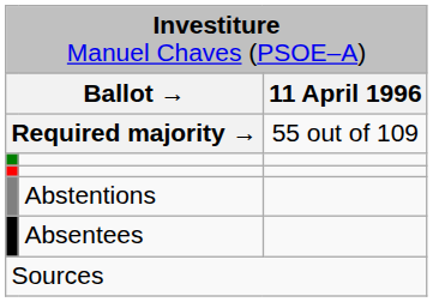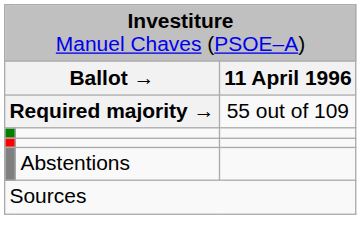- row: Absentees
